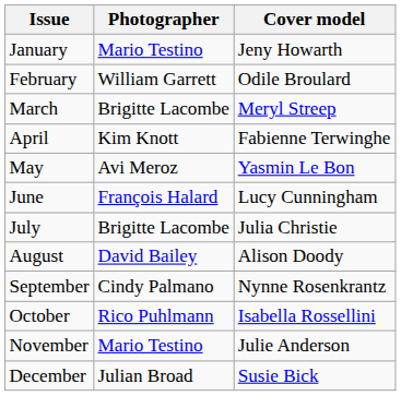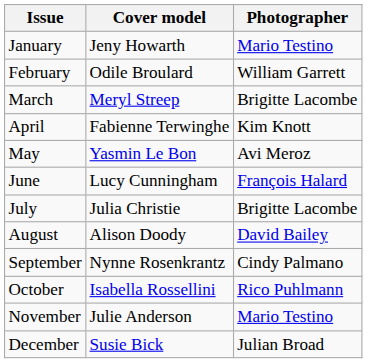columns swapped: Cover model <-> Photographer
